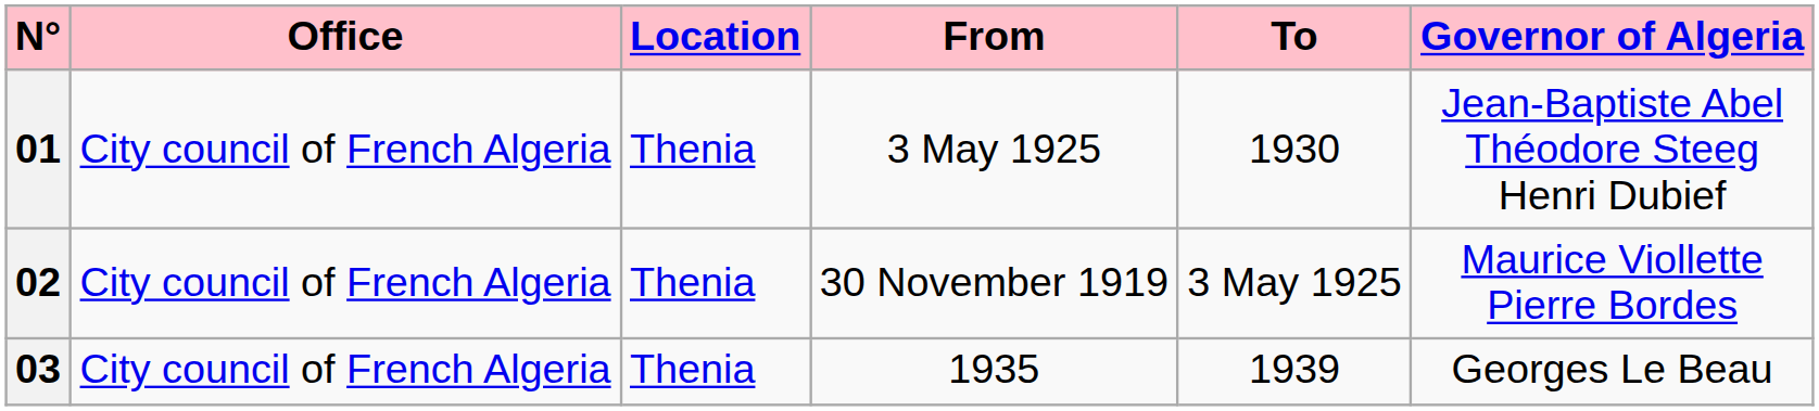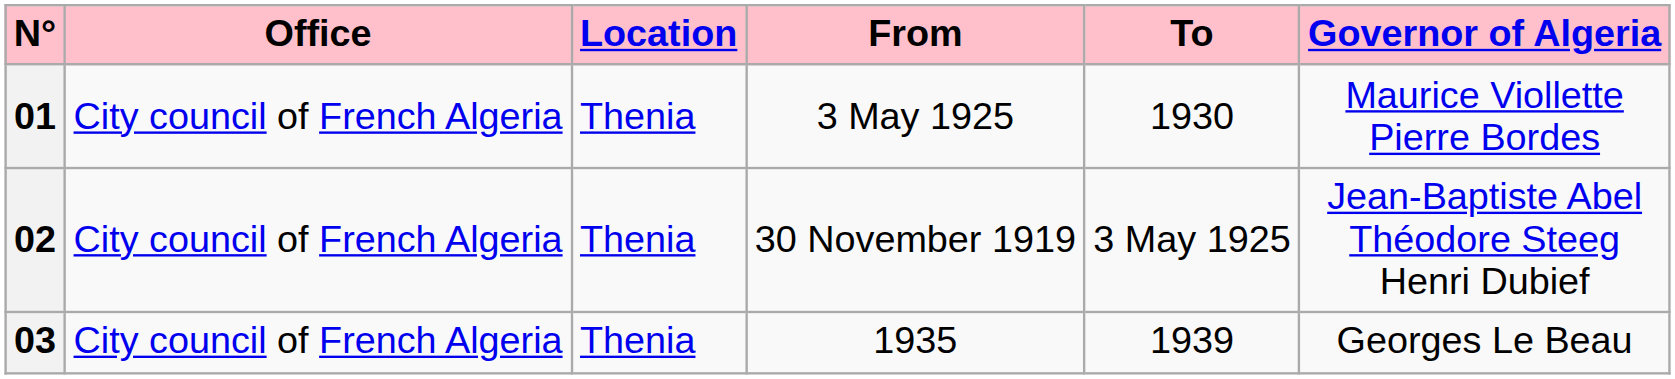01 | Governor of Algeria: Jean-Baptiste Abel Théodore Steeg Henri Dubief -> Maurice Viollette Pierre Bordes
02 | Governor of Algeria: Maurice Viollette Pierre Bordes -> Jean-Baptiste Abel Théodore Steeg Henri Dubief
